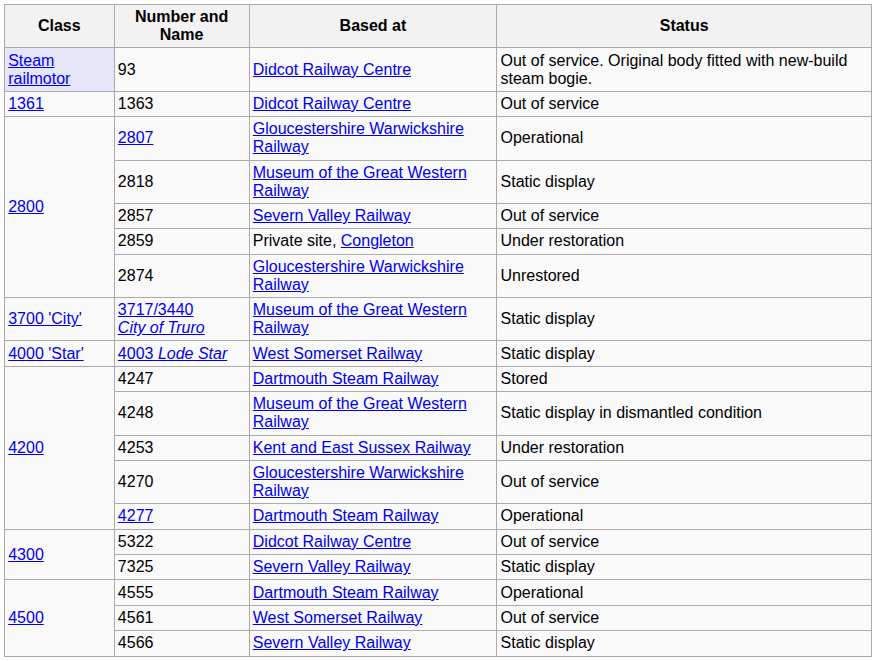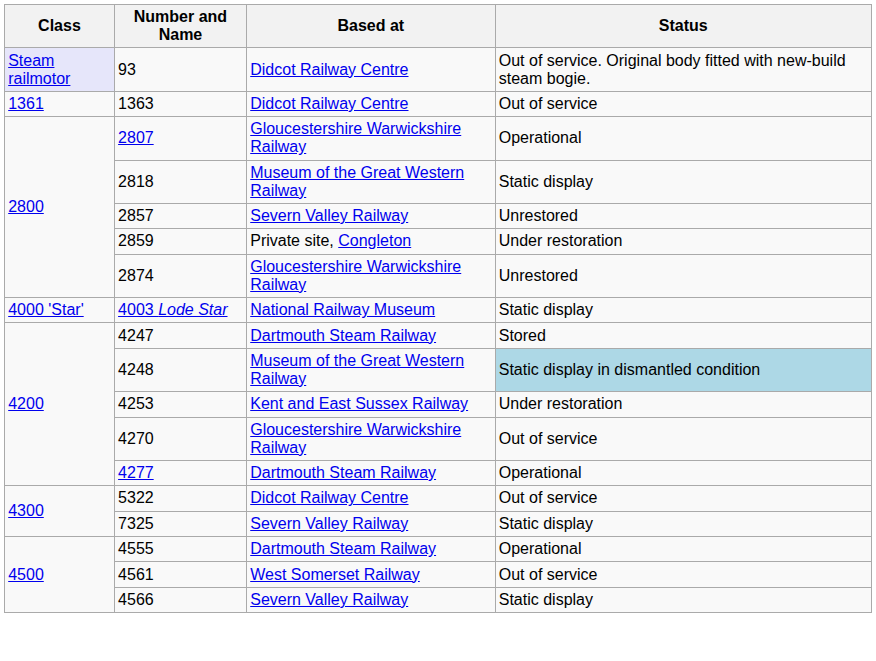2857 | Status: Out of service -> Unrestored
- row: 3700 'City' | 3717/3440 City of Truro | Museum of the Great Western Railway | Static display
4003 Lode Star | Based at: West Somerset Railway -> National Railway Museum
4248 | Status: no background -> lightblue background
